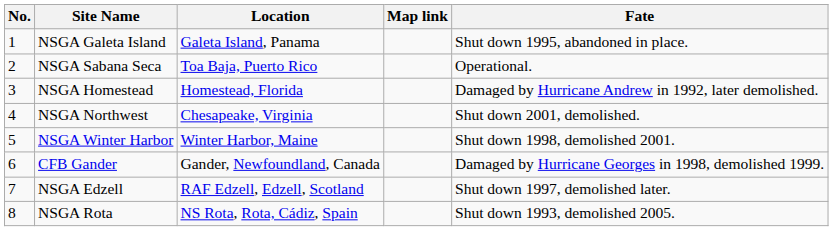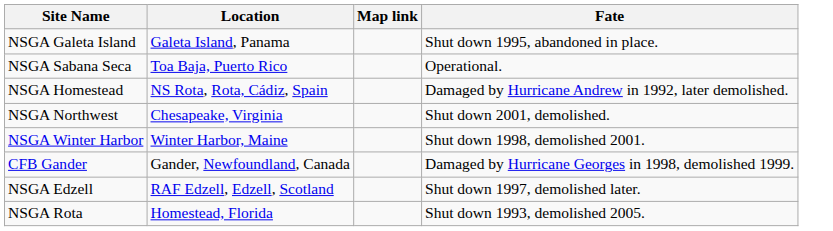- column: No. | 1 | 2 | 3 | 4 | 5 | 6 | 7 | 8
NSGA Homestead | Location: Homestead, Florida -> NS Rota, Rota, Cádiz, Spain
NSGA Rota | Location: NS Rota, Rota, Cádiz, Spain -> Homestead, Florida
